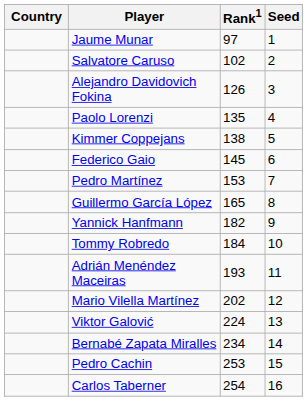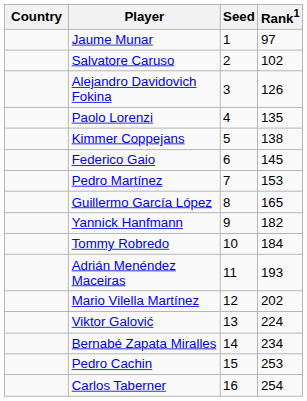columns swapped: Rank1 <-> Seed
